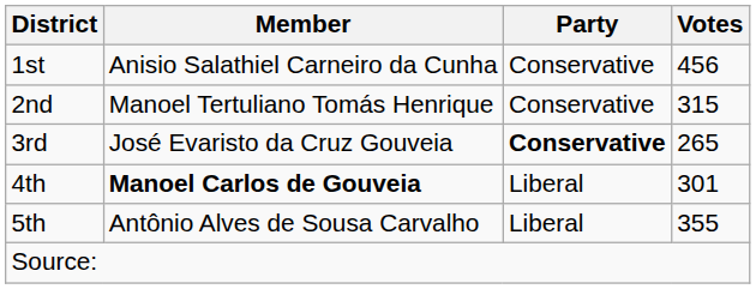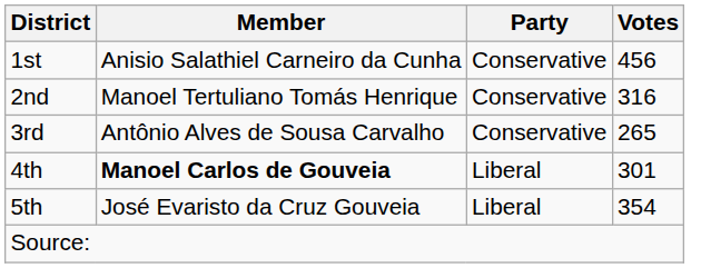2nd | Votes: 315 -> 316
3rd | Member: José Evaristo da Cruz Gouveia -> Antônio Alves de Sousa Carvalho
3rd | Party: bold -> normal
5th | Member: Antônio Alves de Sousa Carvalho -> José Evaristo da Cruz Gouveia
5th | Votes: 355 -> 354
